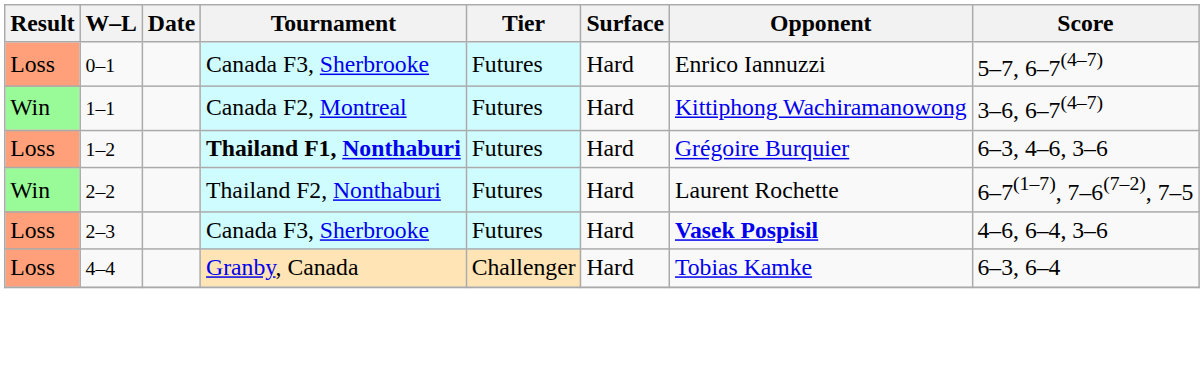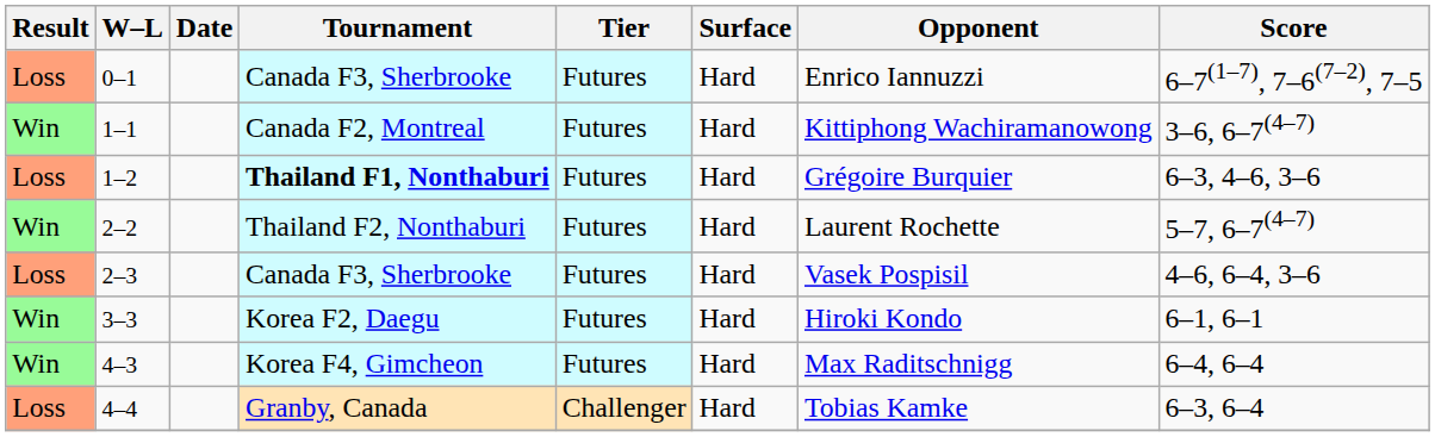0–1 | Score: 5–7, 6–7(4–7) -> 6–7(1–7), 7–6(7–2), 7–5
2–2 | Score: 6–7(1–7), 7–6(7–2), 7–5 -> 5–7, 6–7(4–7)
2–3 | Opponent: bold -> normal
+ row: Win | 3–3 | Korea F2, Daegu | Futures | Hard | Hiroki Kondo | 6–1, 6–1
+ row: Win | 4–3 | Korea F4, Gimcheon | Futures | Hard | Max Raditschnigg | 6–4, 6–4
